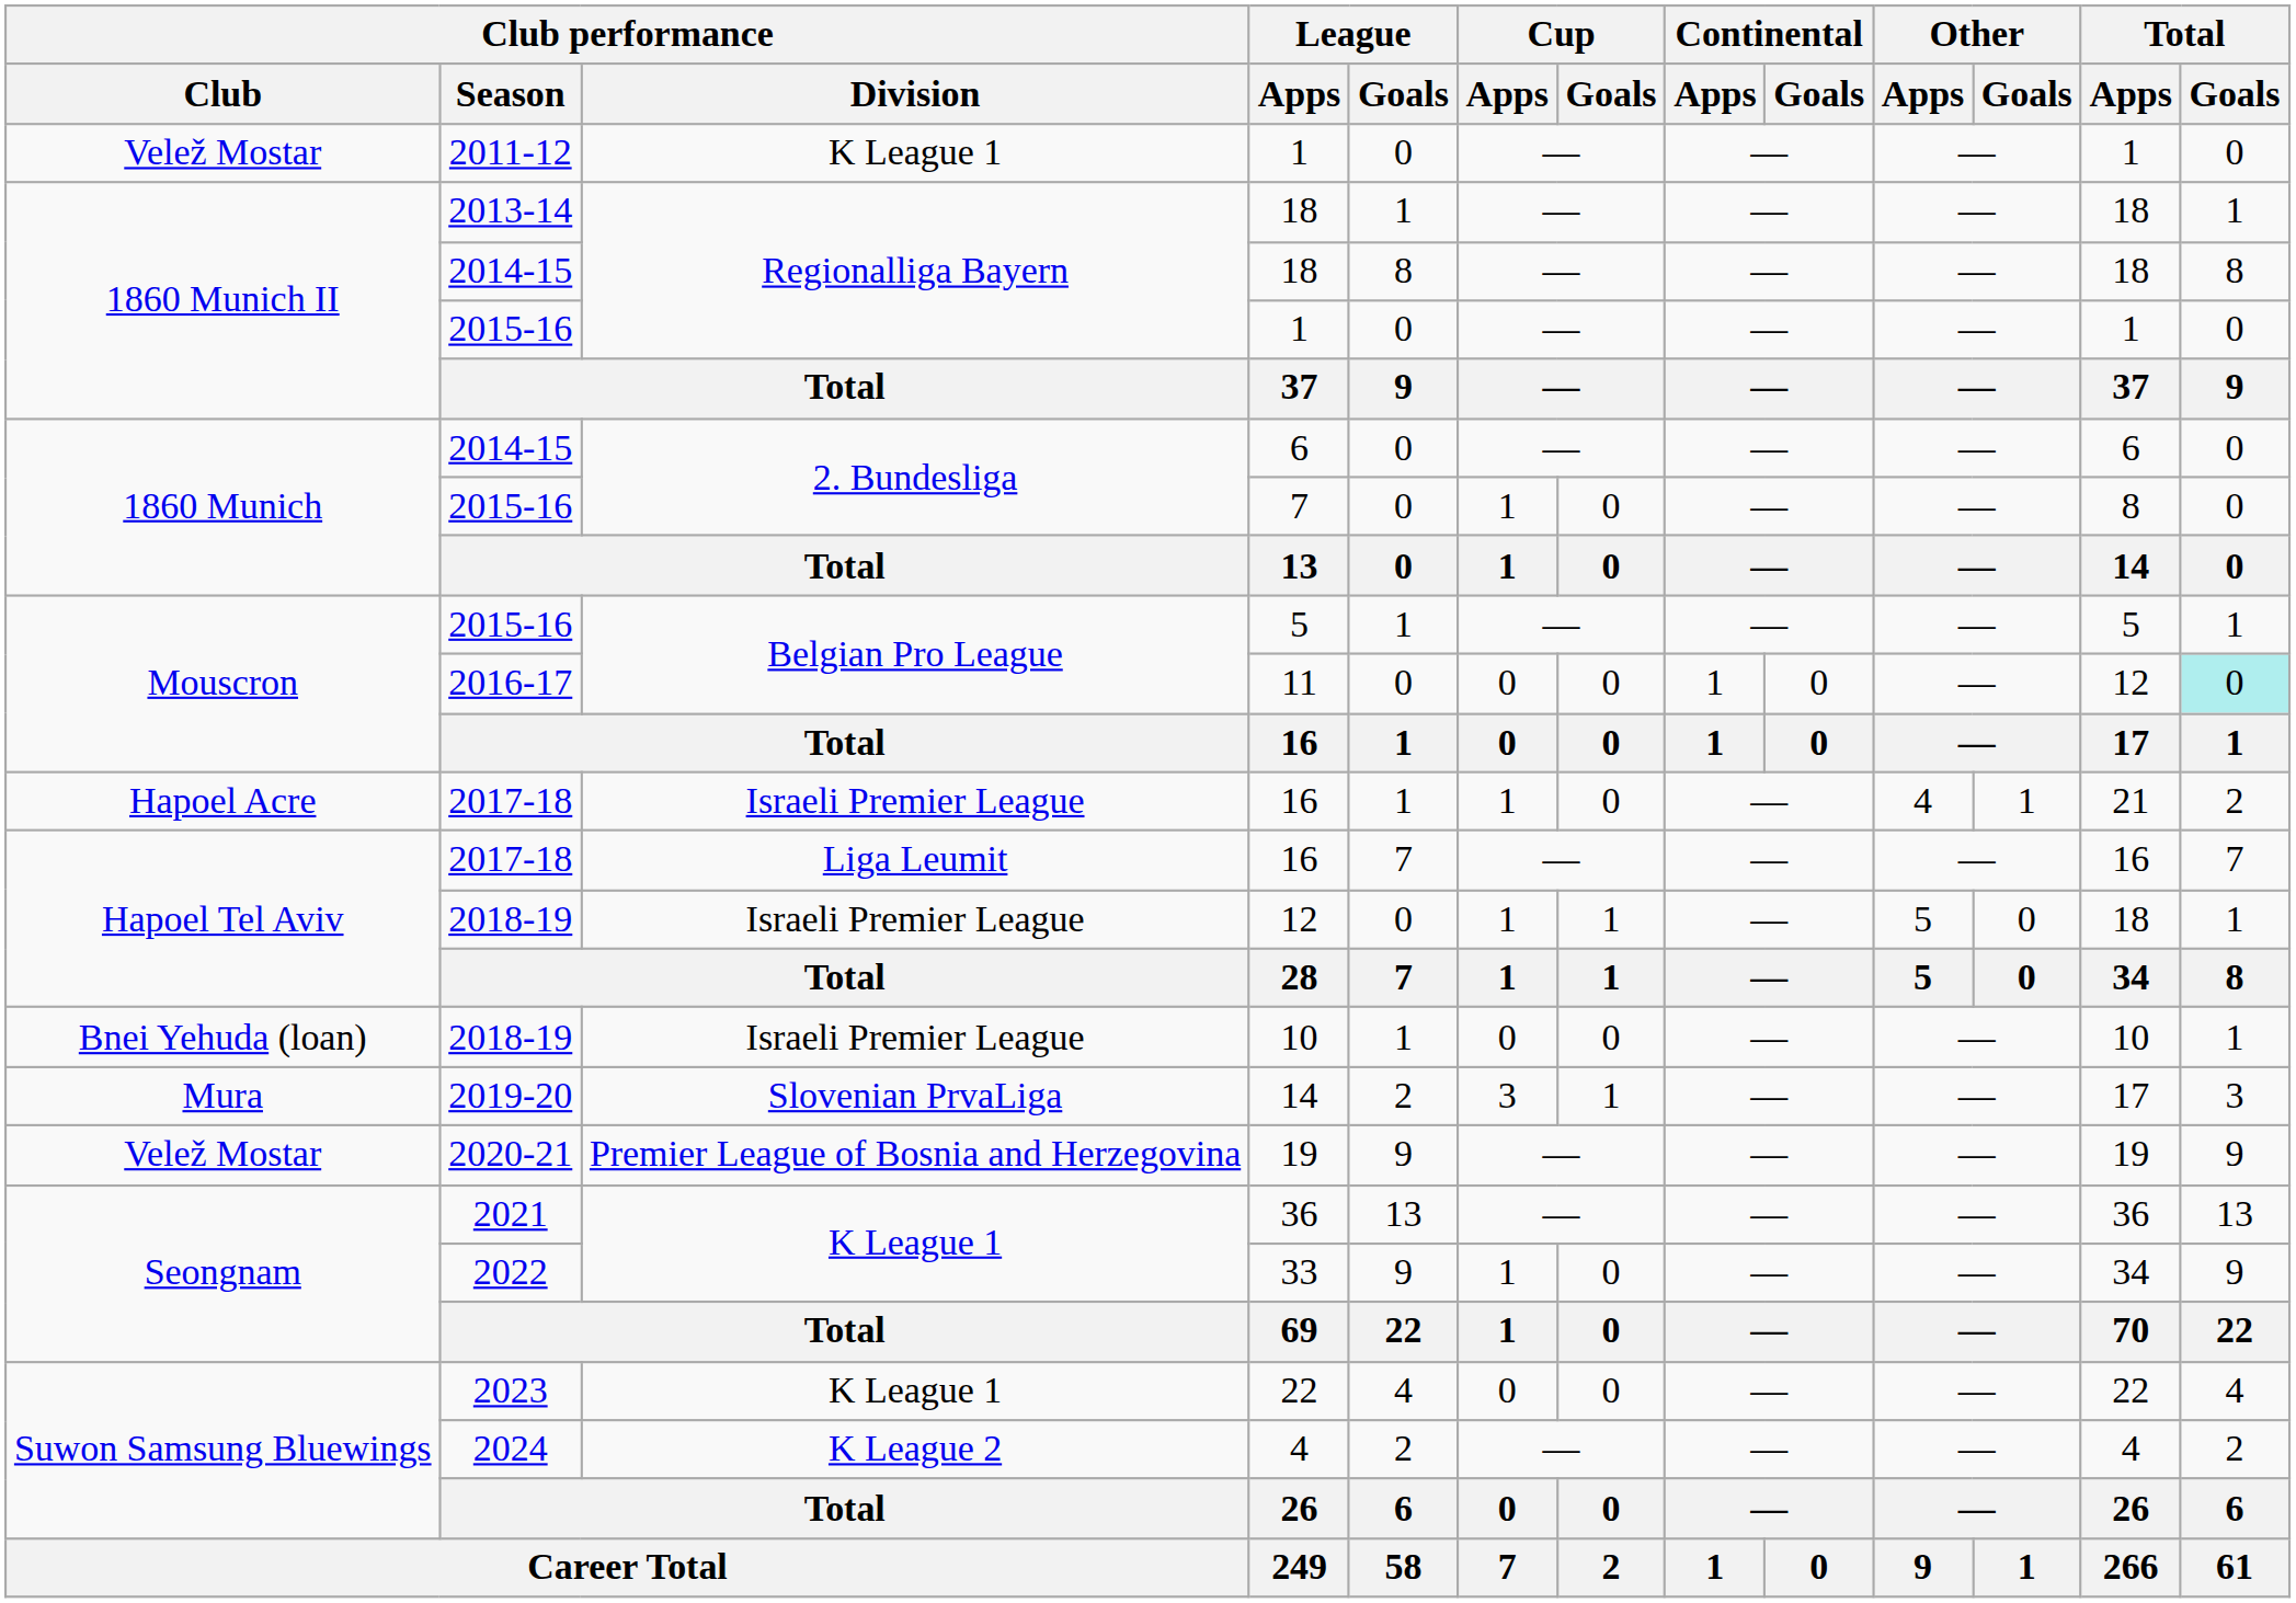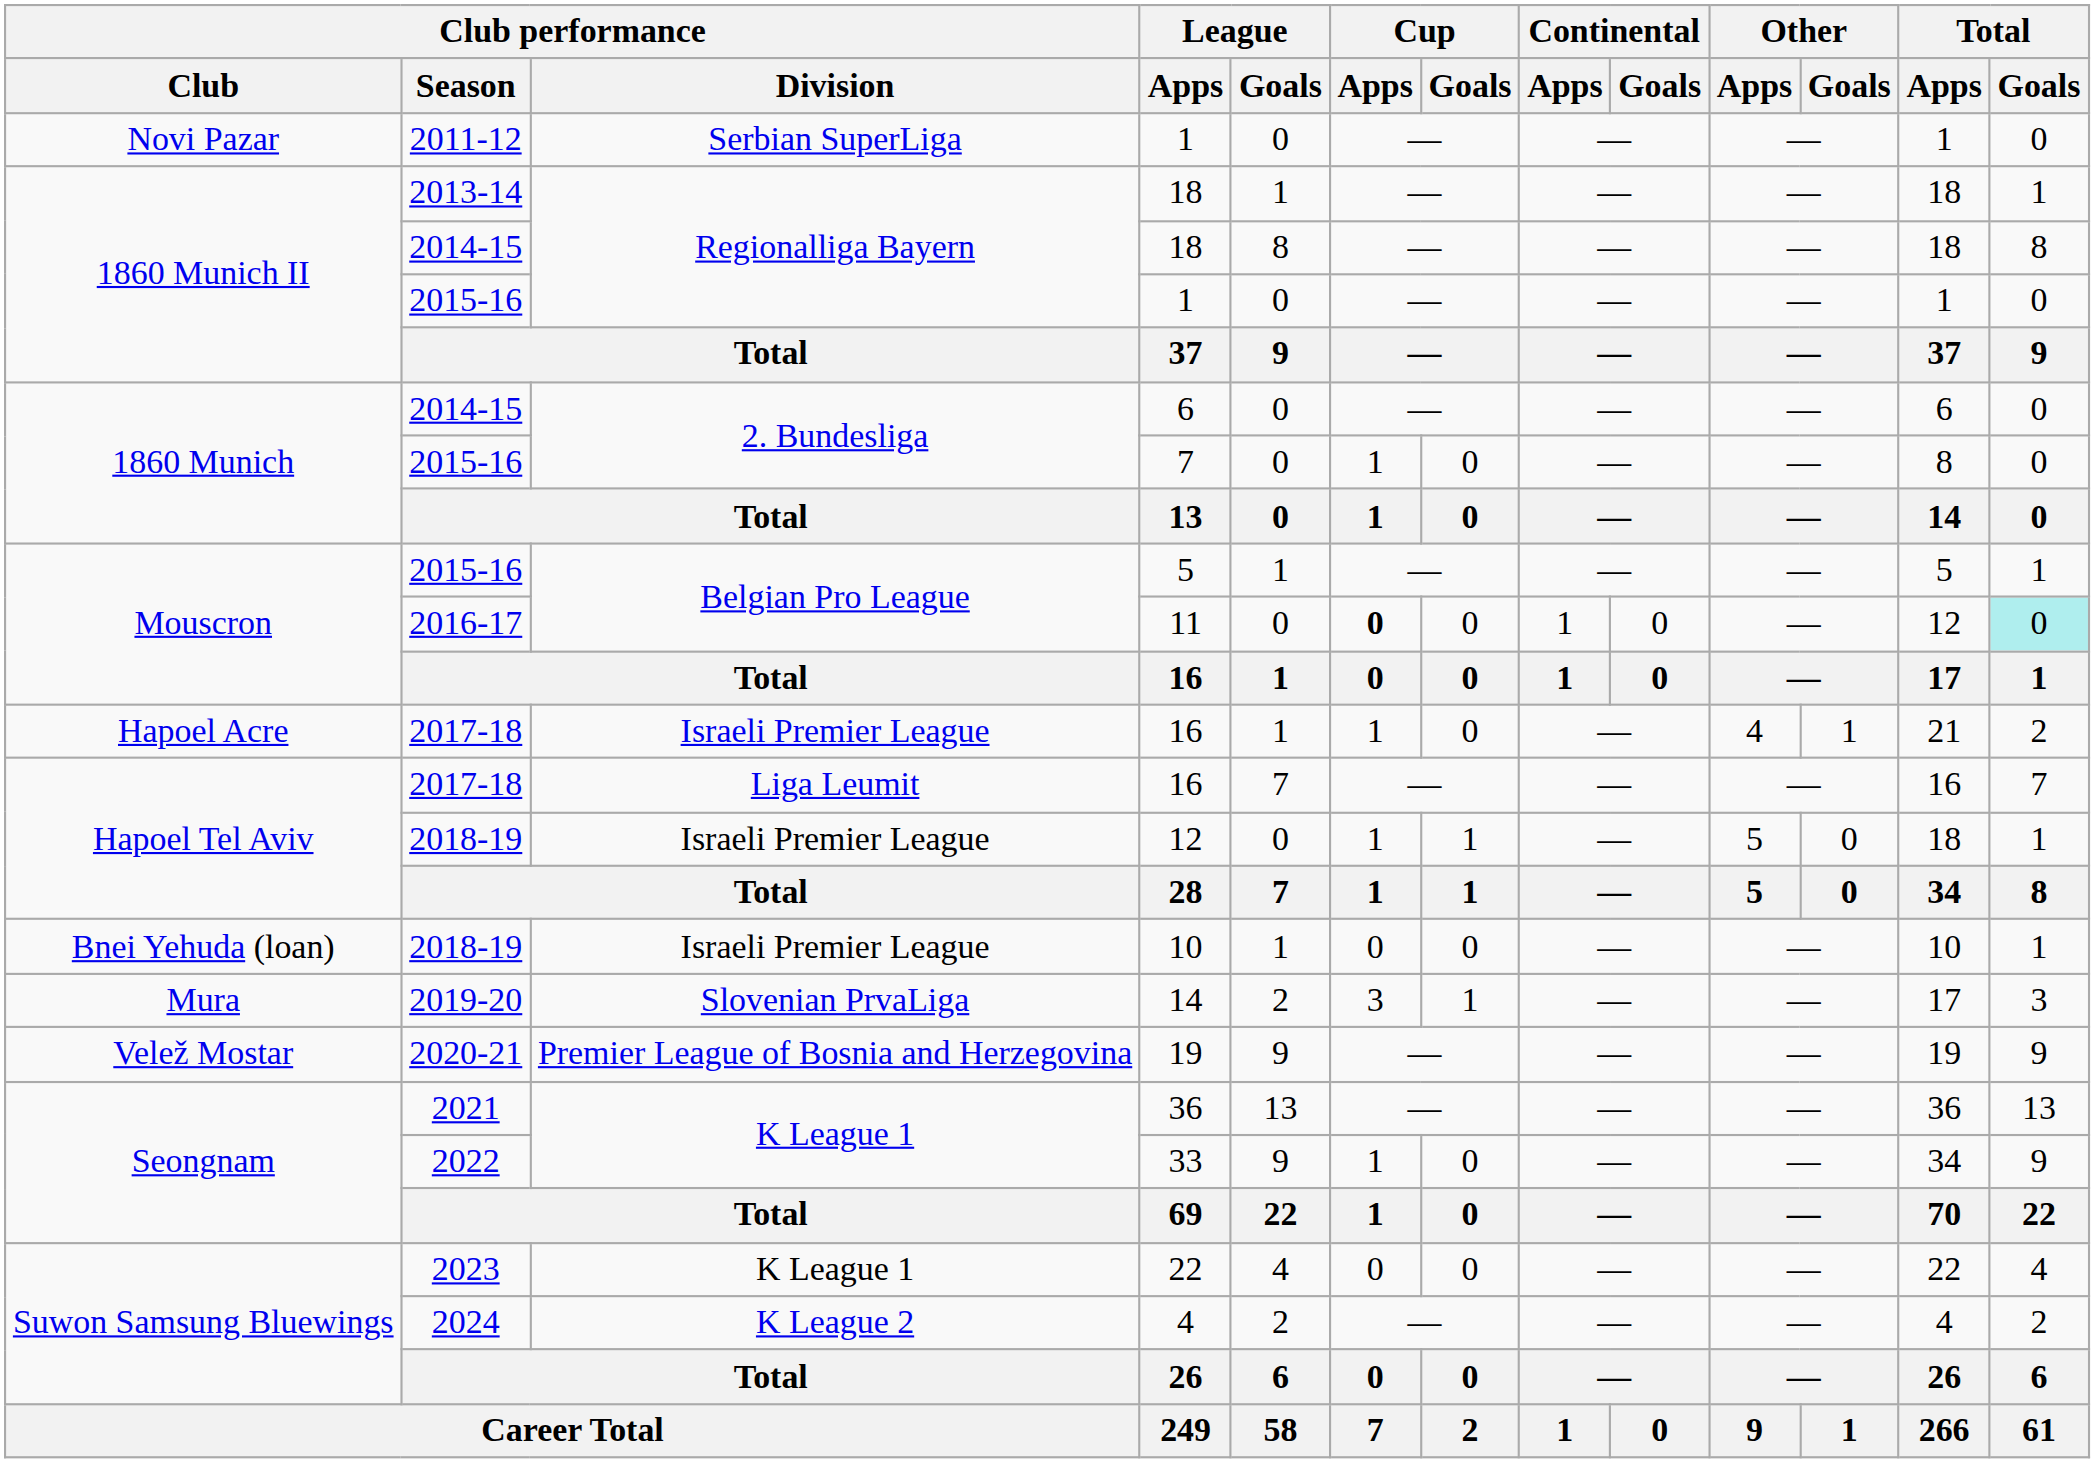2011-12 / 1 | Club performance / Club: Velež Mostar -> Novi Pazar
2011-12 / 1 | Club performance / Division: K League 1 -> Serbian SuperLiga
11 | Cup / Apps: normal -> bold
